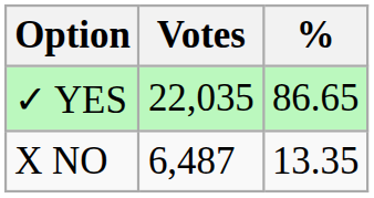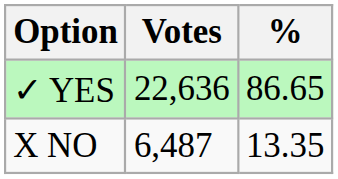✓ YES | Votes: 22,035 -> 22,636
